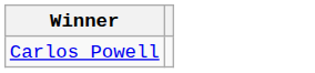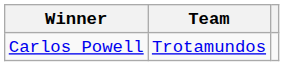+ column: Team | Trotamundos
